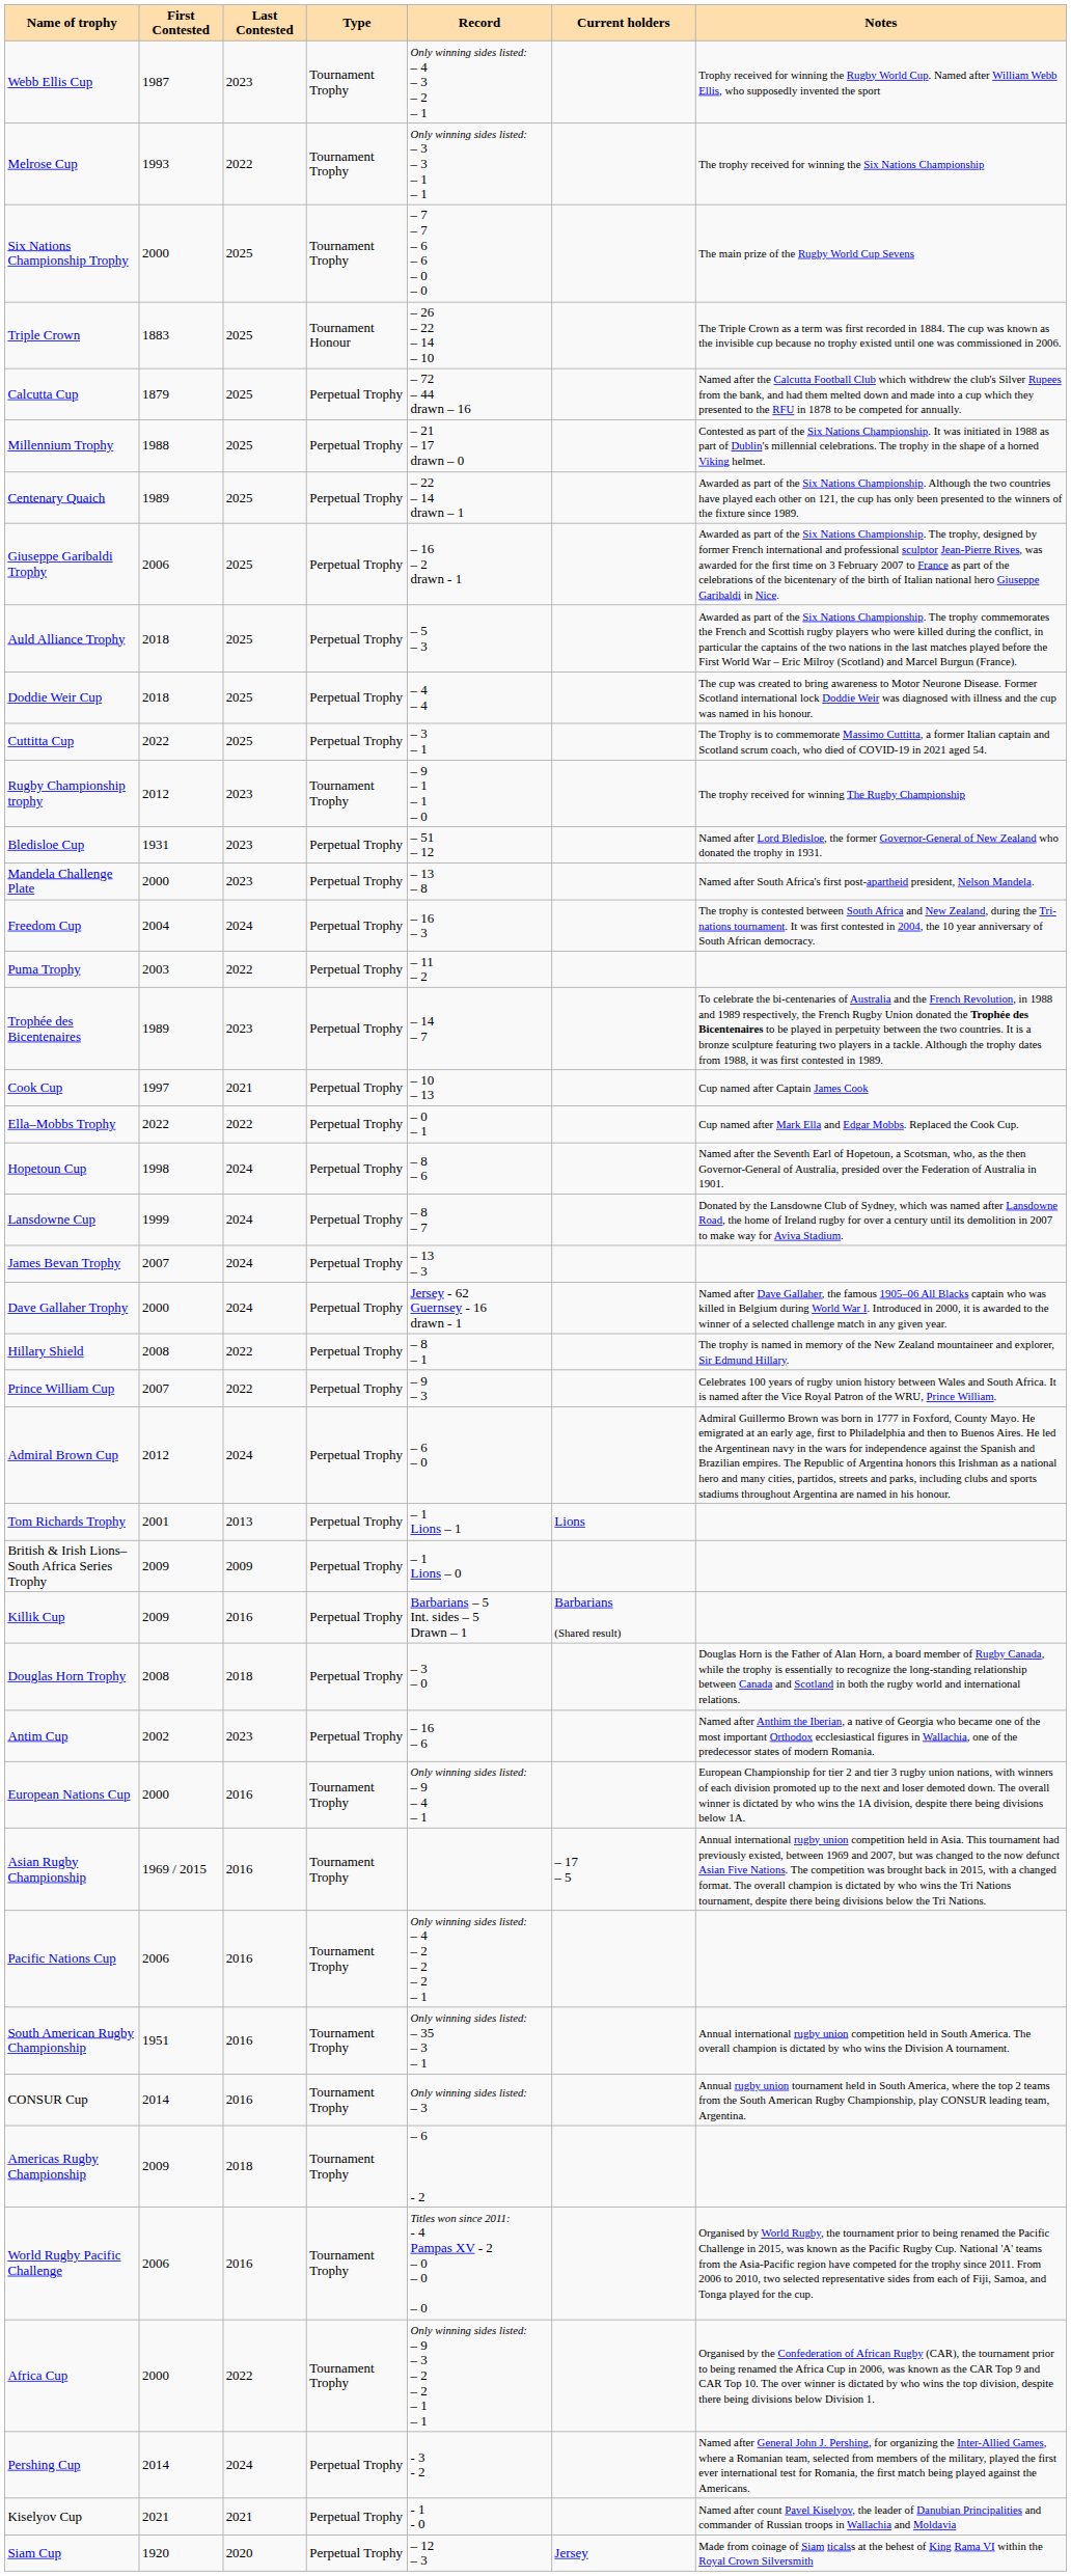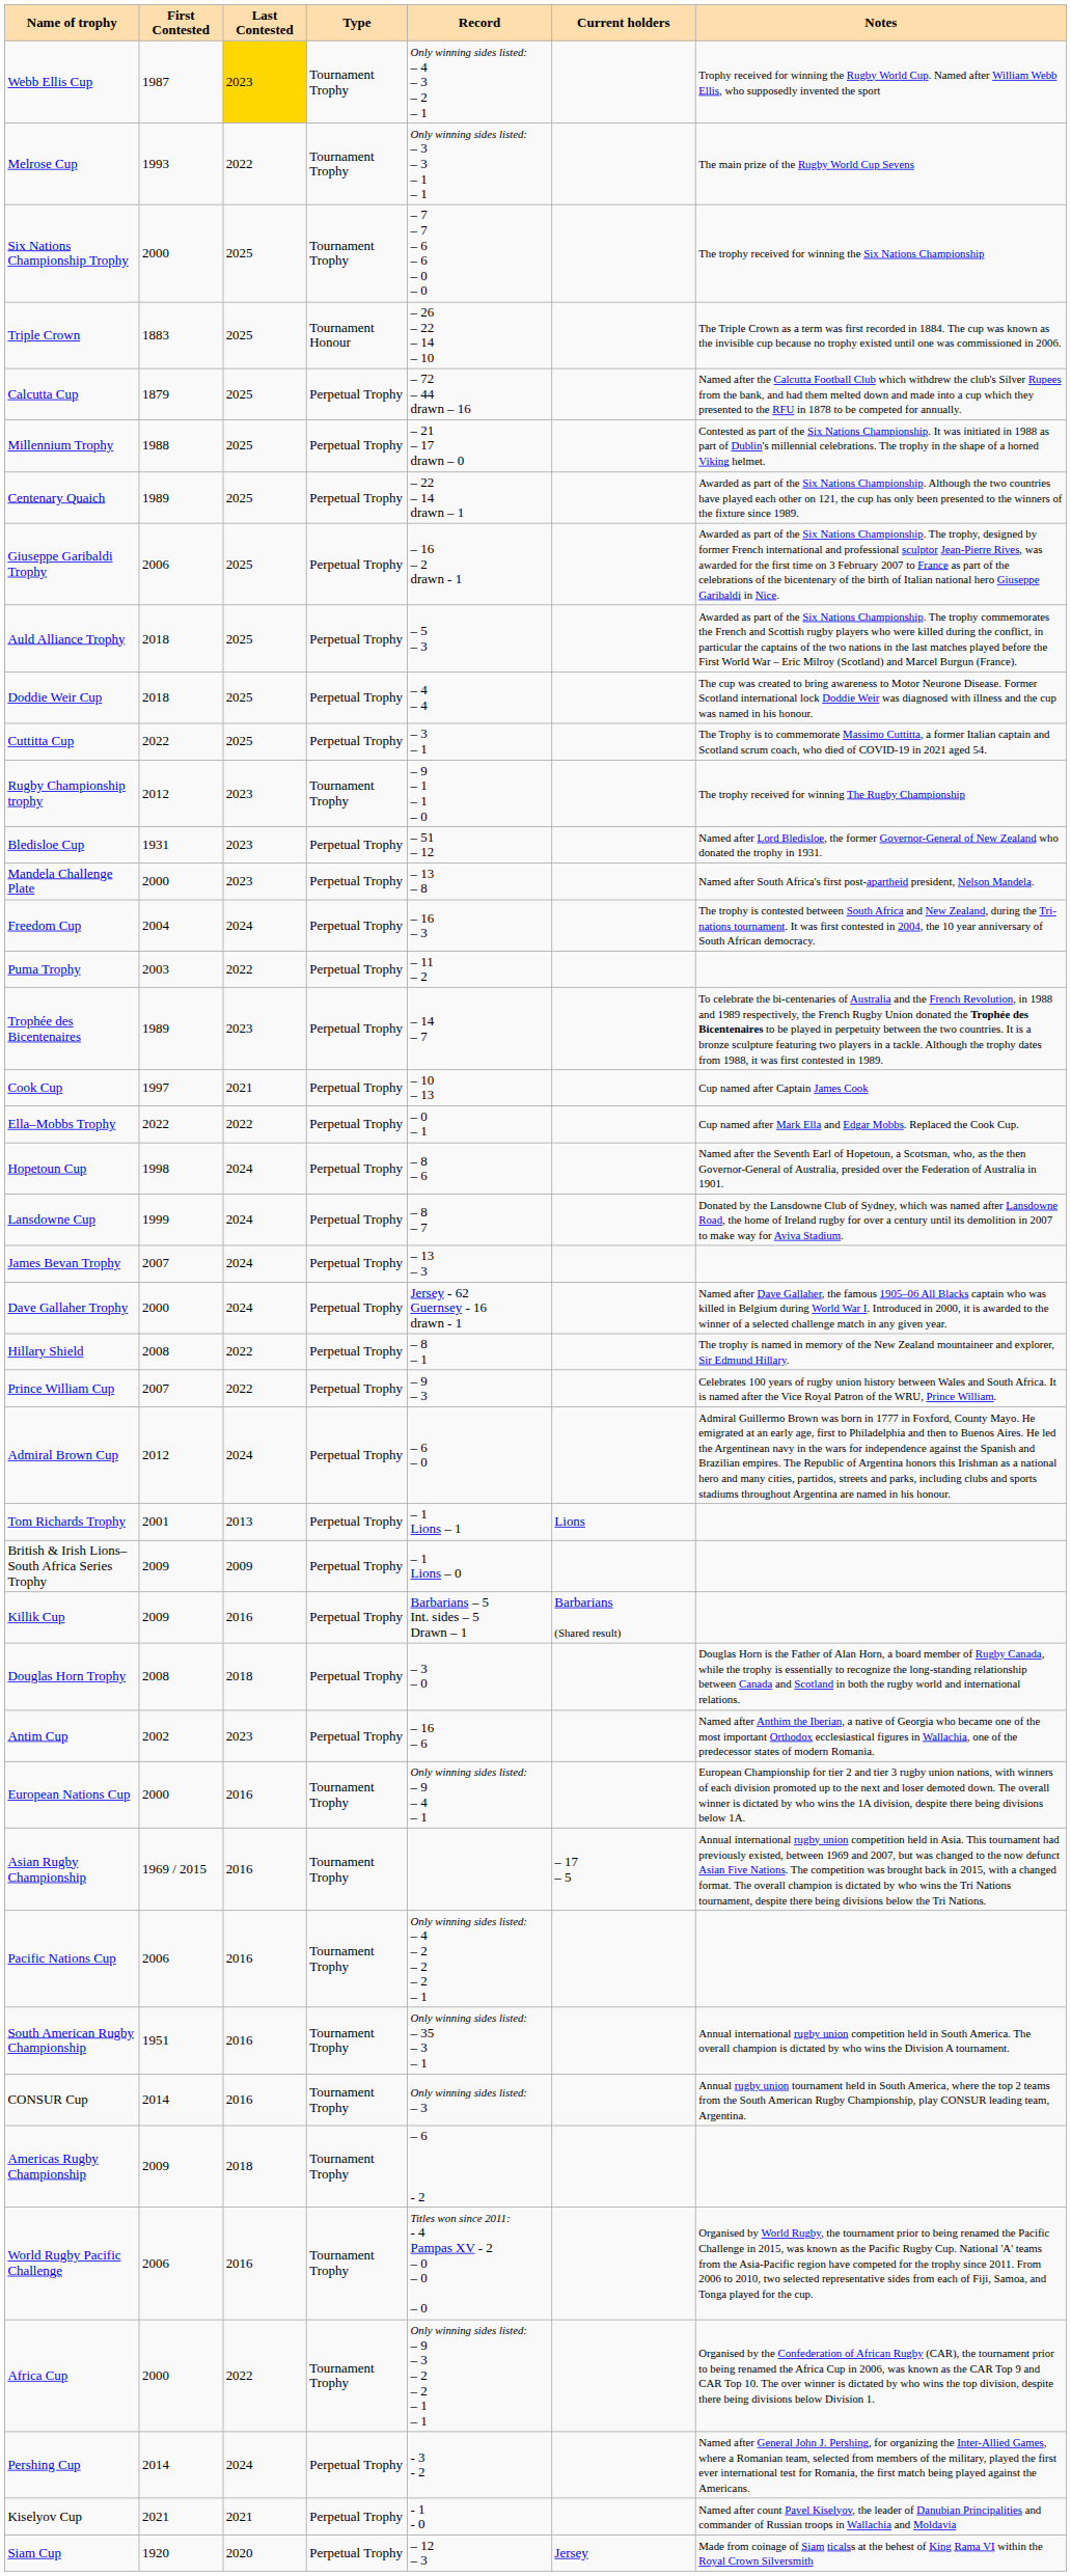Webb Ellis Cup | Last Contested: no background -> gold background
Melrose Cup | Notes: The trophy received for winning the Six Nations Championship -> The main prize of the Rugby World Cup Sevens
Six Nations Championship Trophy | Notes: The main prize of the Rugby World Cup Sevens -> The trophy received for winning the Six Nations Championship
